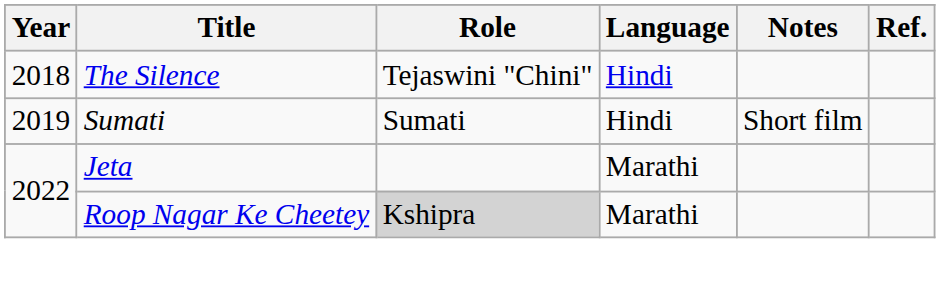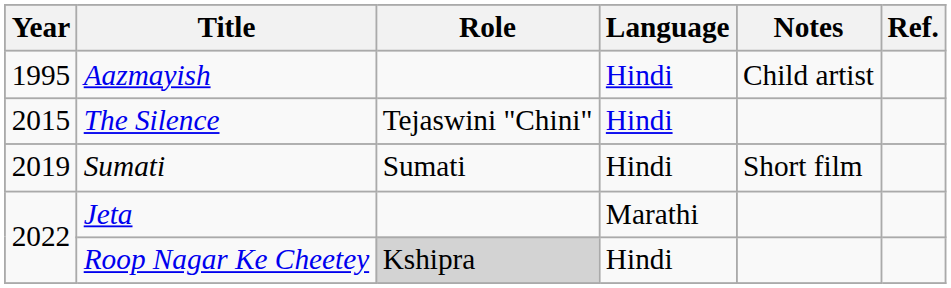+ row: 1995 | Aazmayish | Hindi | Child artist
The Silence | Year: 2018 -> 2015
Roop Nagar Ke Cheetey | Language: Marathi -> Hindi
